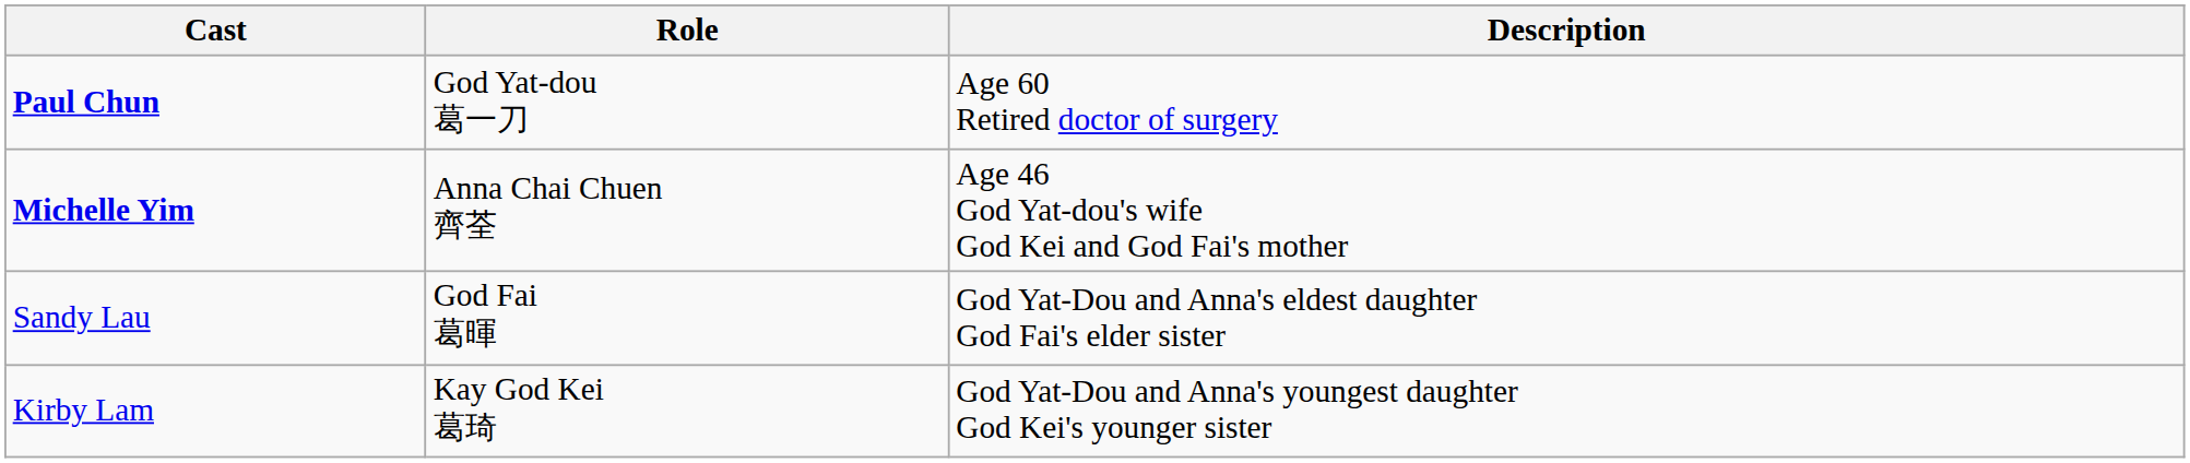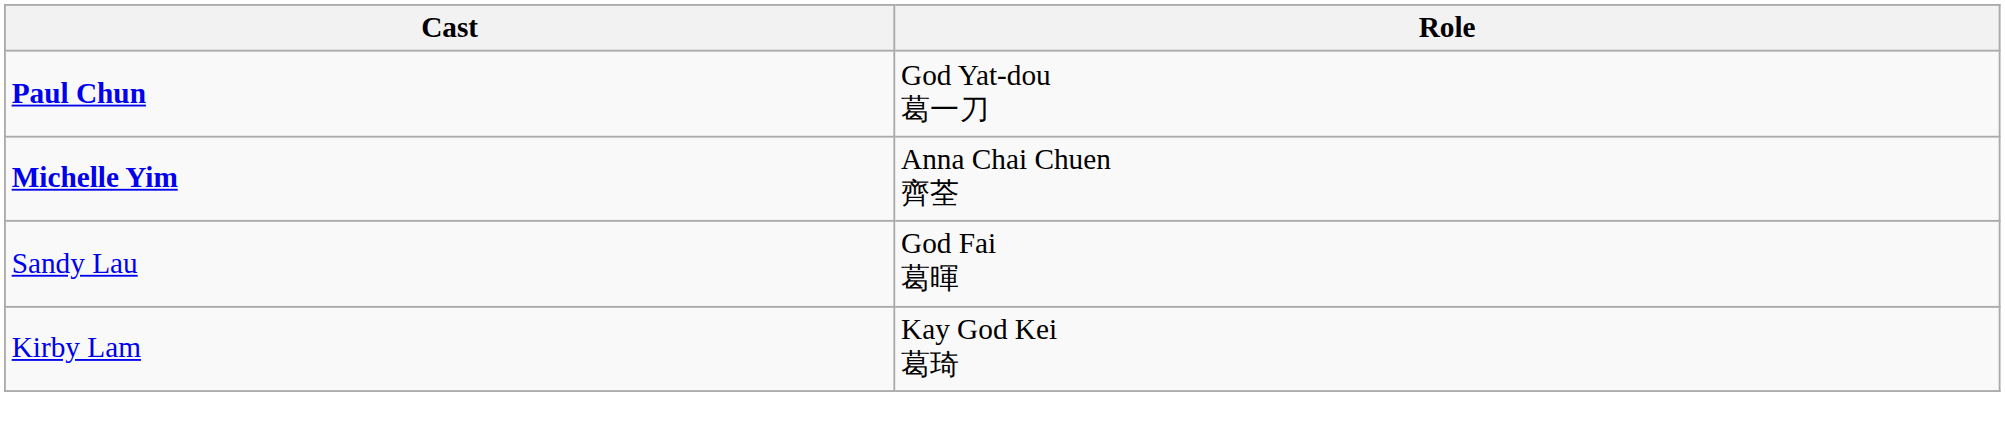- column: Description | Age 60 Retired doctor of surgery | Age 46 God Yat-dou's wife God Kei and God Fai's mother | God Yat-Dou and Anna's eldest daughter God Fai's elder sister | God Yat-Dou and Anna's youngest daughter God Kei's younger sister
